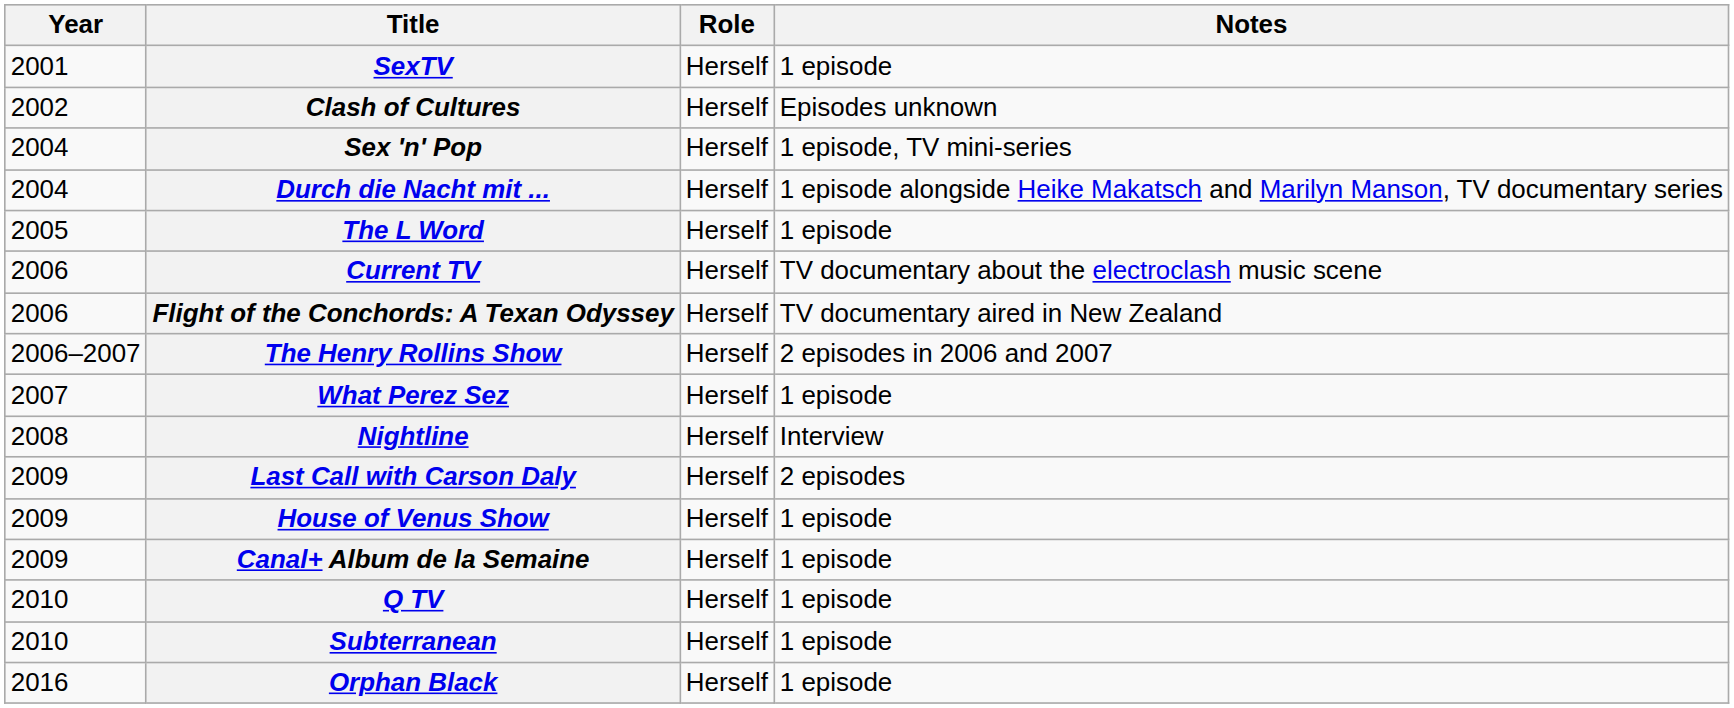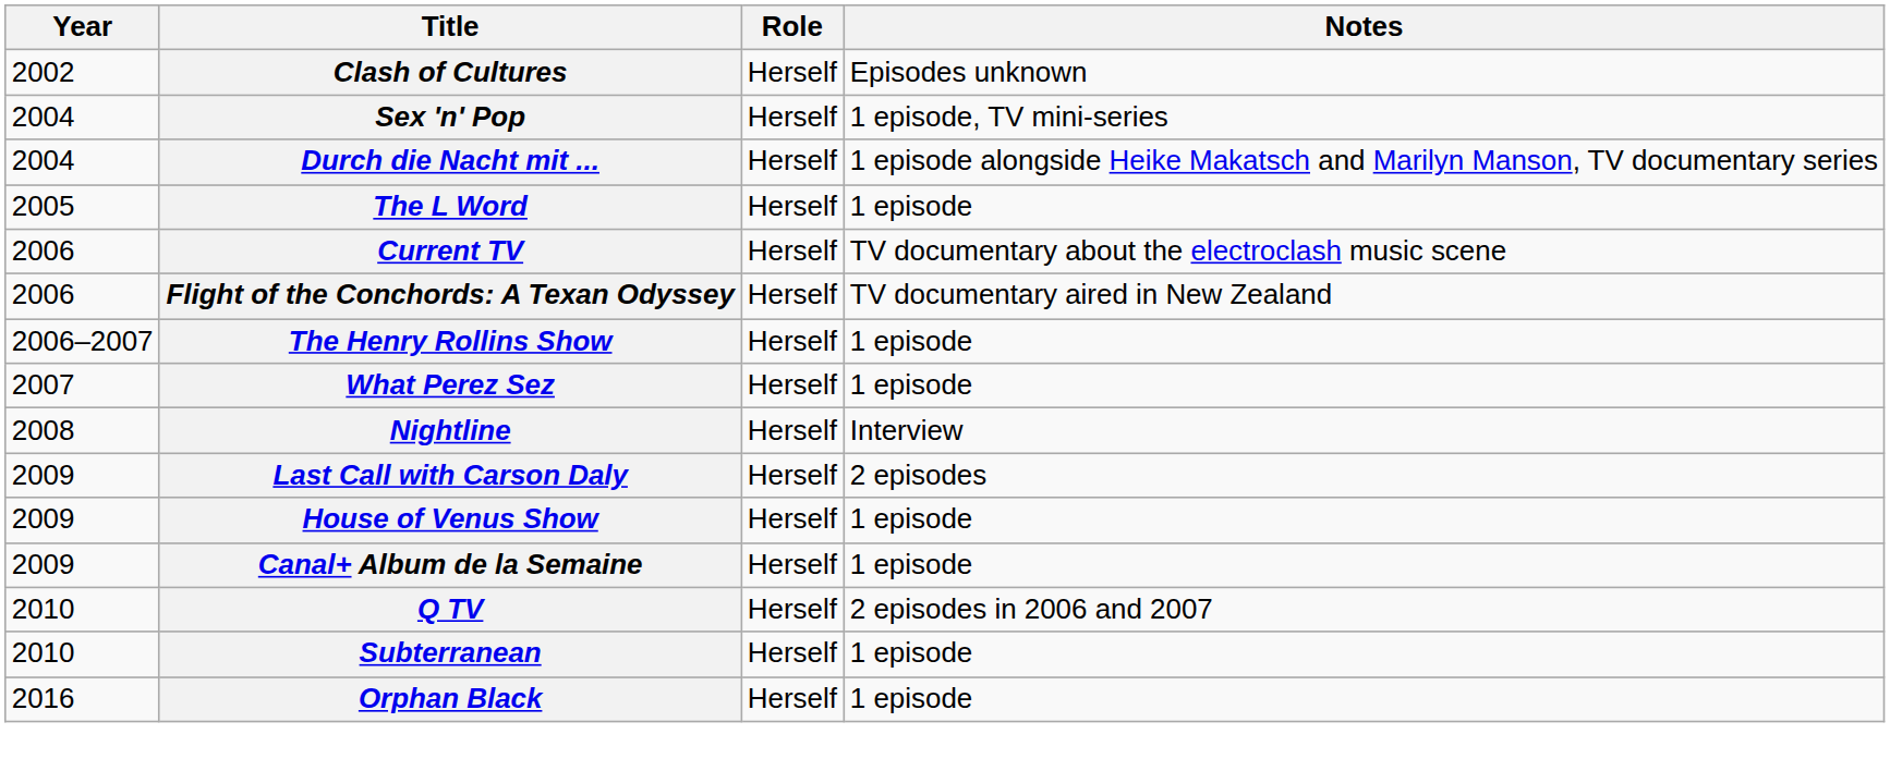- row: 2001 | SexTV | Herself | 1 episode
The Henry Rollins Show | Notes: 2 episodes in 2006 and 2007 -> 1 episode
Q TV | Notes: 1 episode -> 2 episodes in 2006 and 2007
